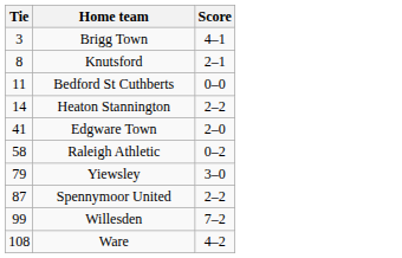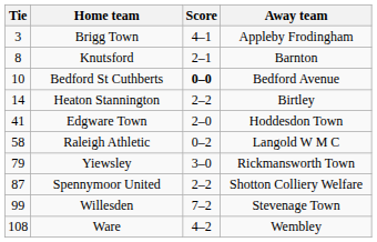+ column: Away team | Appleby Frodingham | Barnton | Bedford Avenue | Birtley | Hoddesdon Town | Langold W M C | Rickmansworth Town | Shotton Colliery Welfare | Stevenage Town | Wembley
Bedford St Cuthberts | Tie: 11 -> 10
Bedford St Cuthberts | Score: normal -> bold
